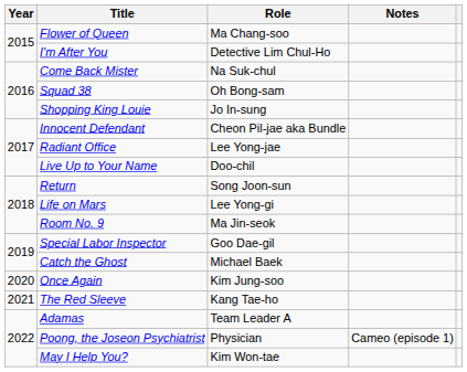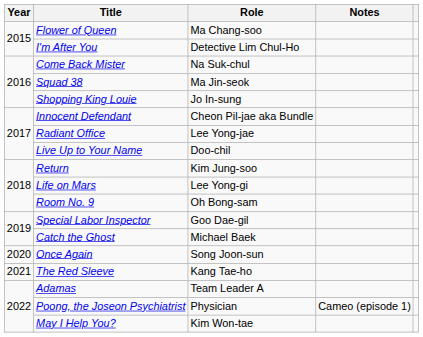Squad 38 | Role: Oh Bong-sam -> Ma Jin-seok
Return | Role: Song Joon-sun -> Kim Jung-soo
Room No. 9 | Role: Ma Jin-seok -> Oh Bong-sam
Once Again | Role: Kim Jung-soo -> Song Joon-sun
